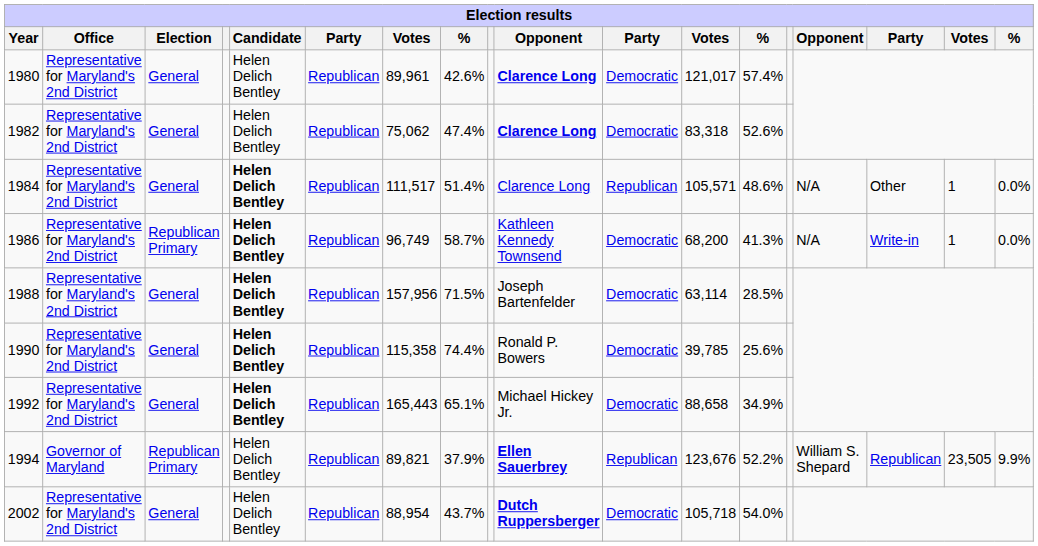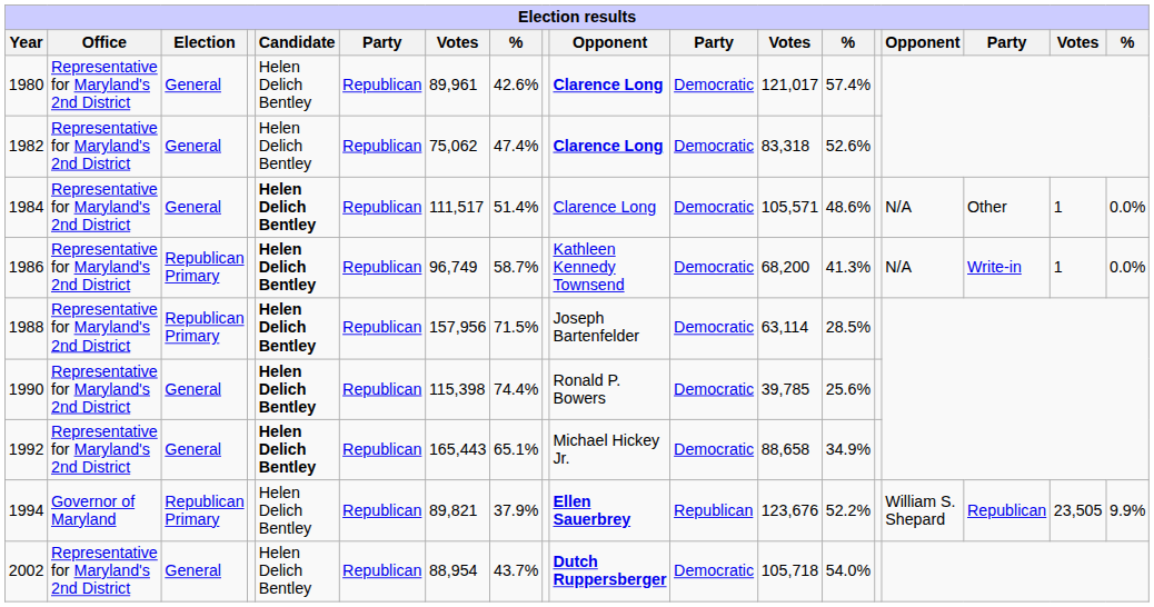1984 | column 11: Republican -> Democratic
1988 | Election: General -> Republican Primary
1990 | column 7: 115,358 -> 115,398
